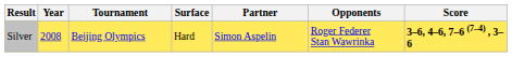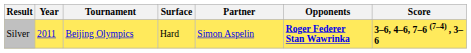Silver | Year: 2008 -> 2011
Silver | Opponents: normal -> bold
